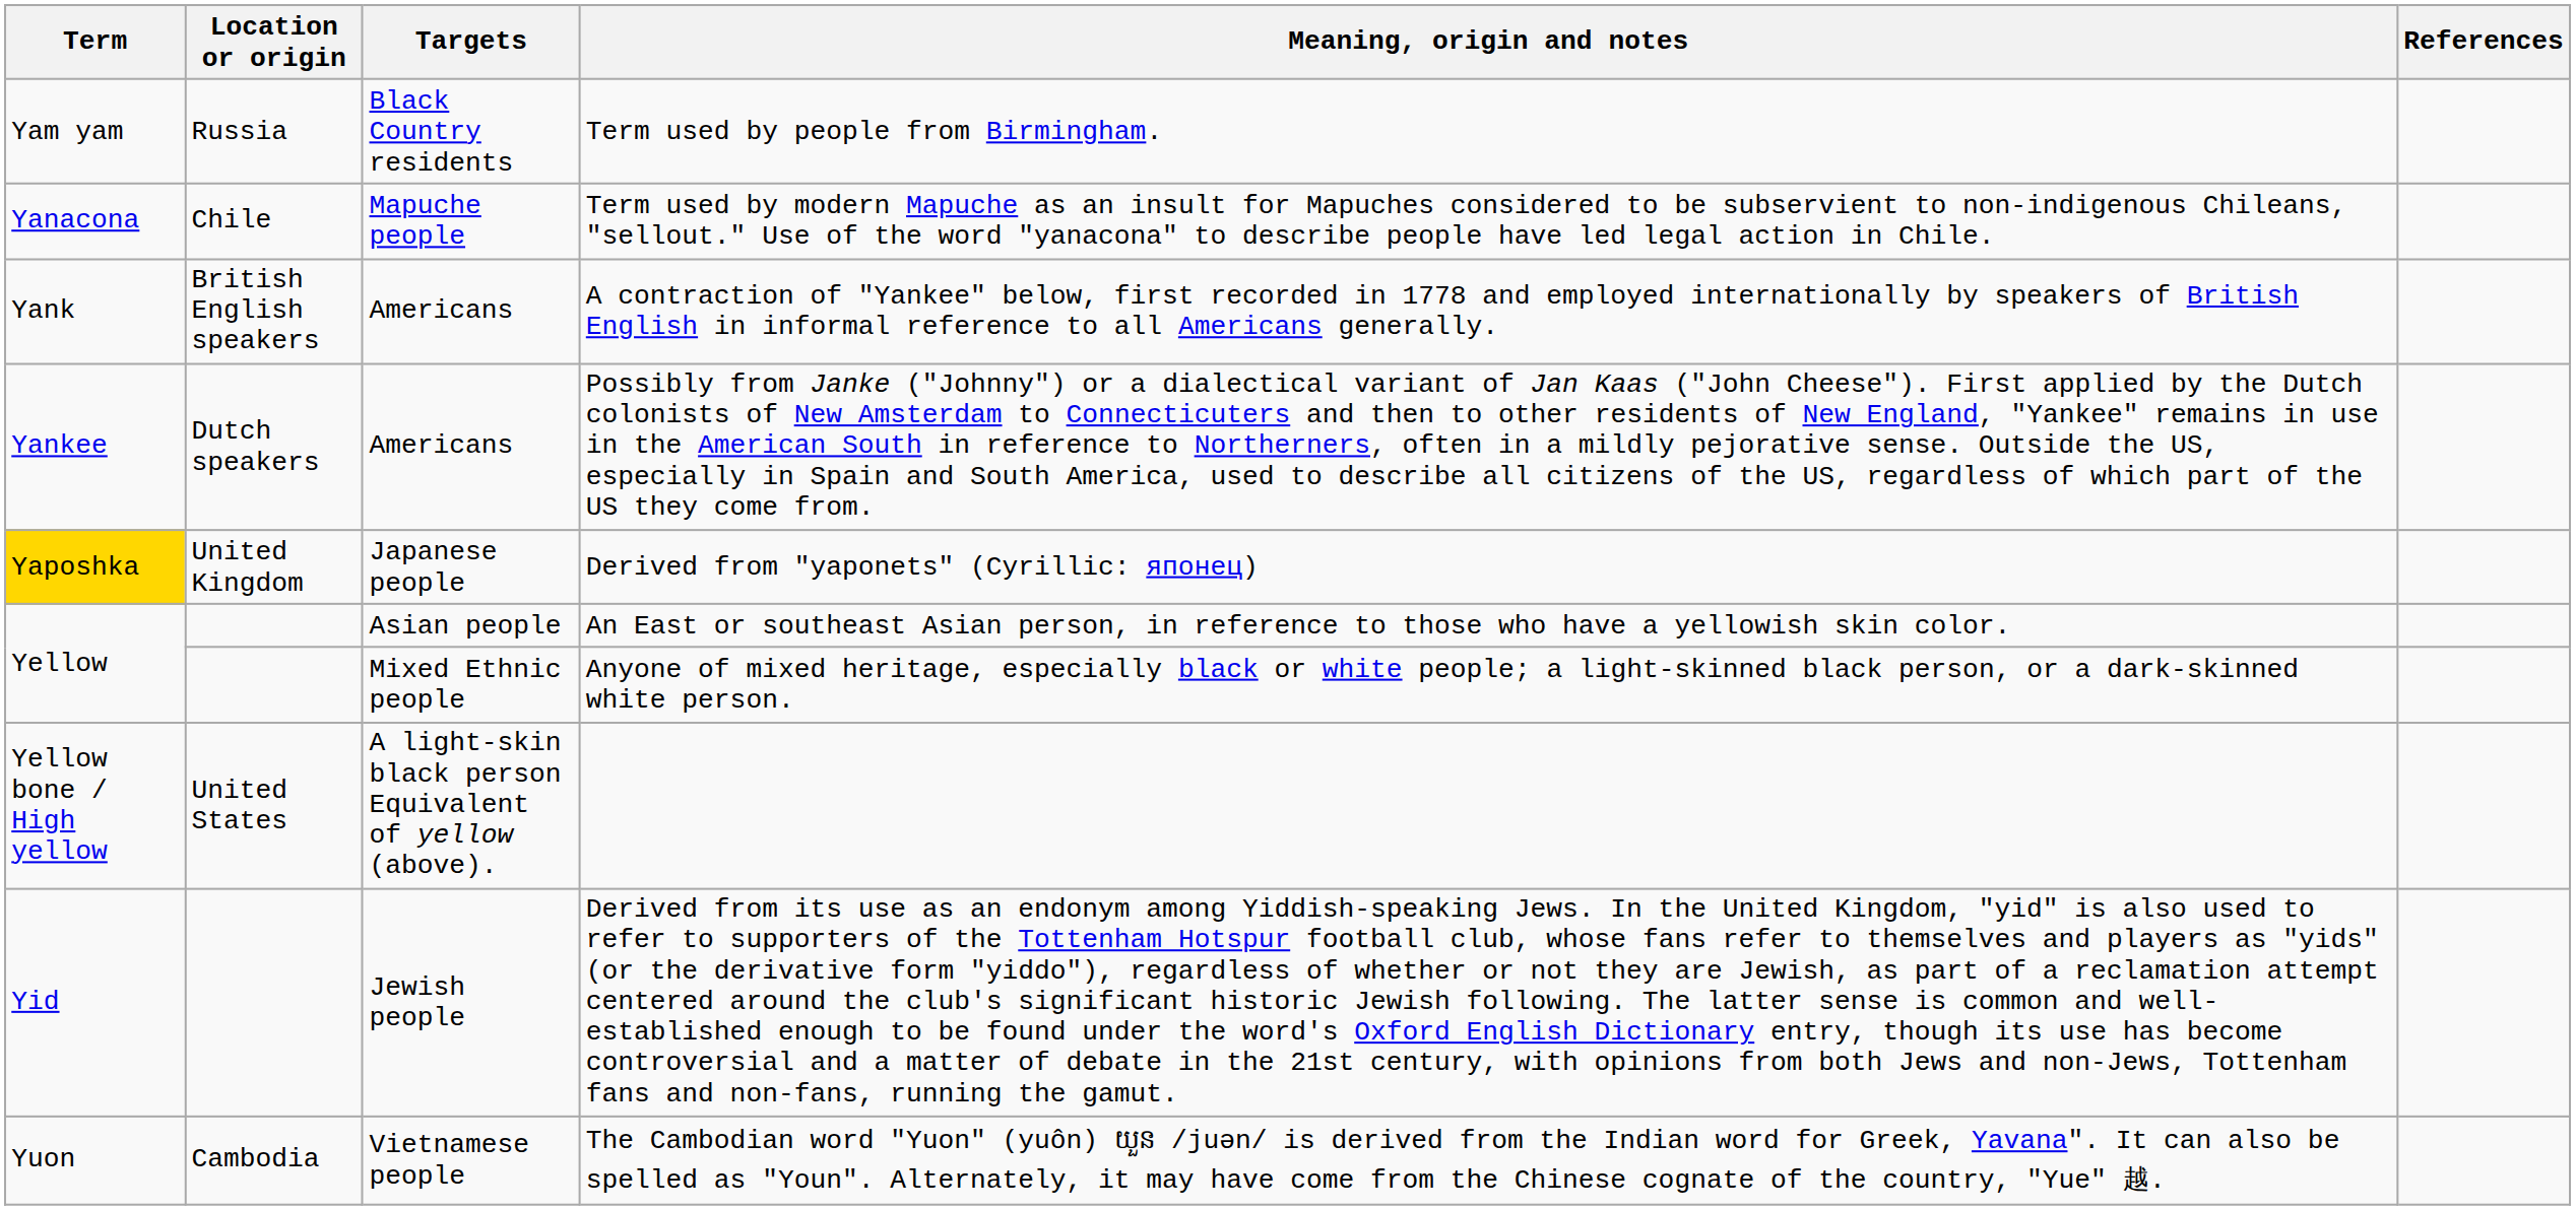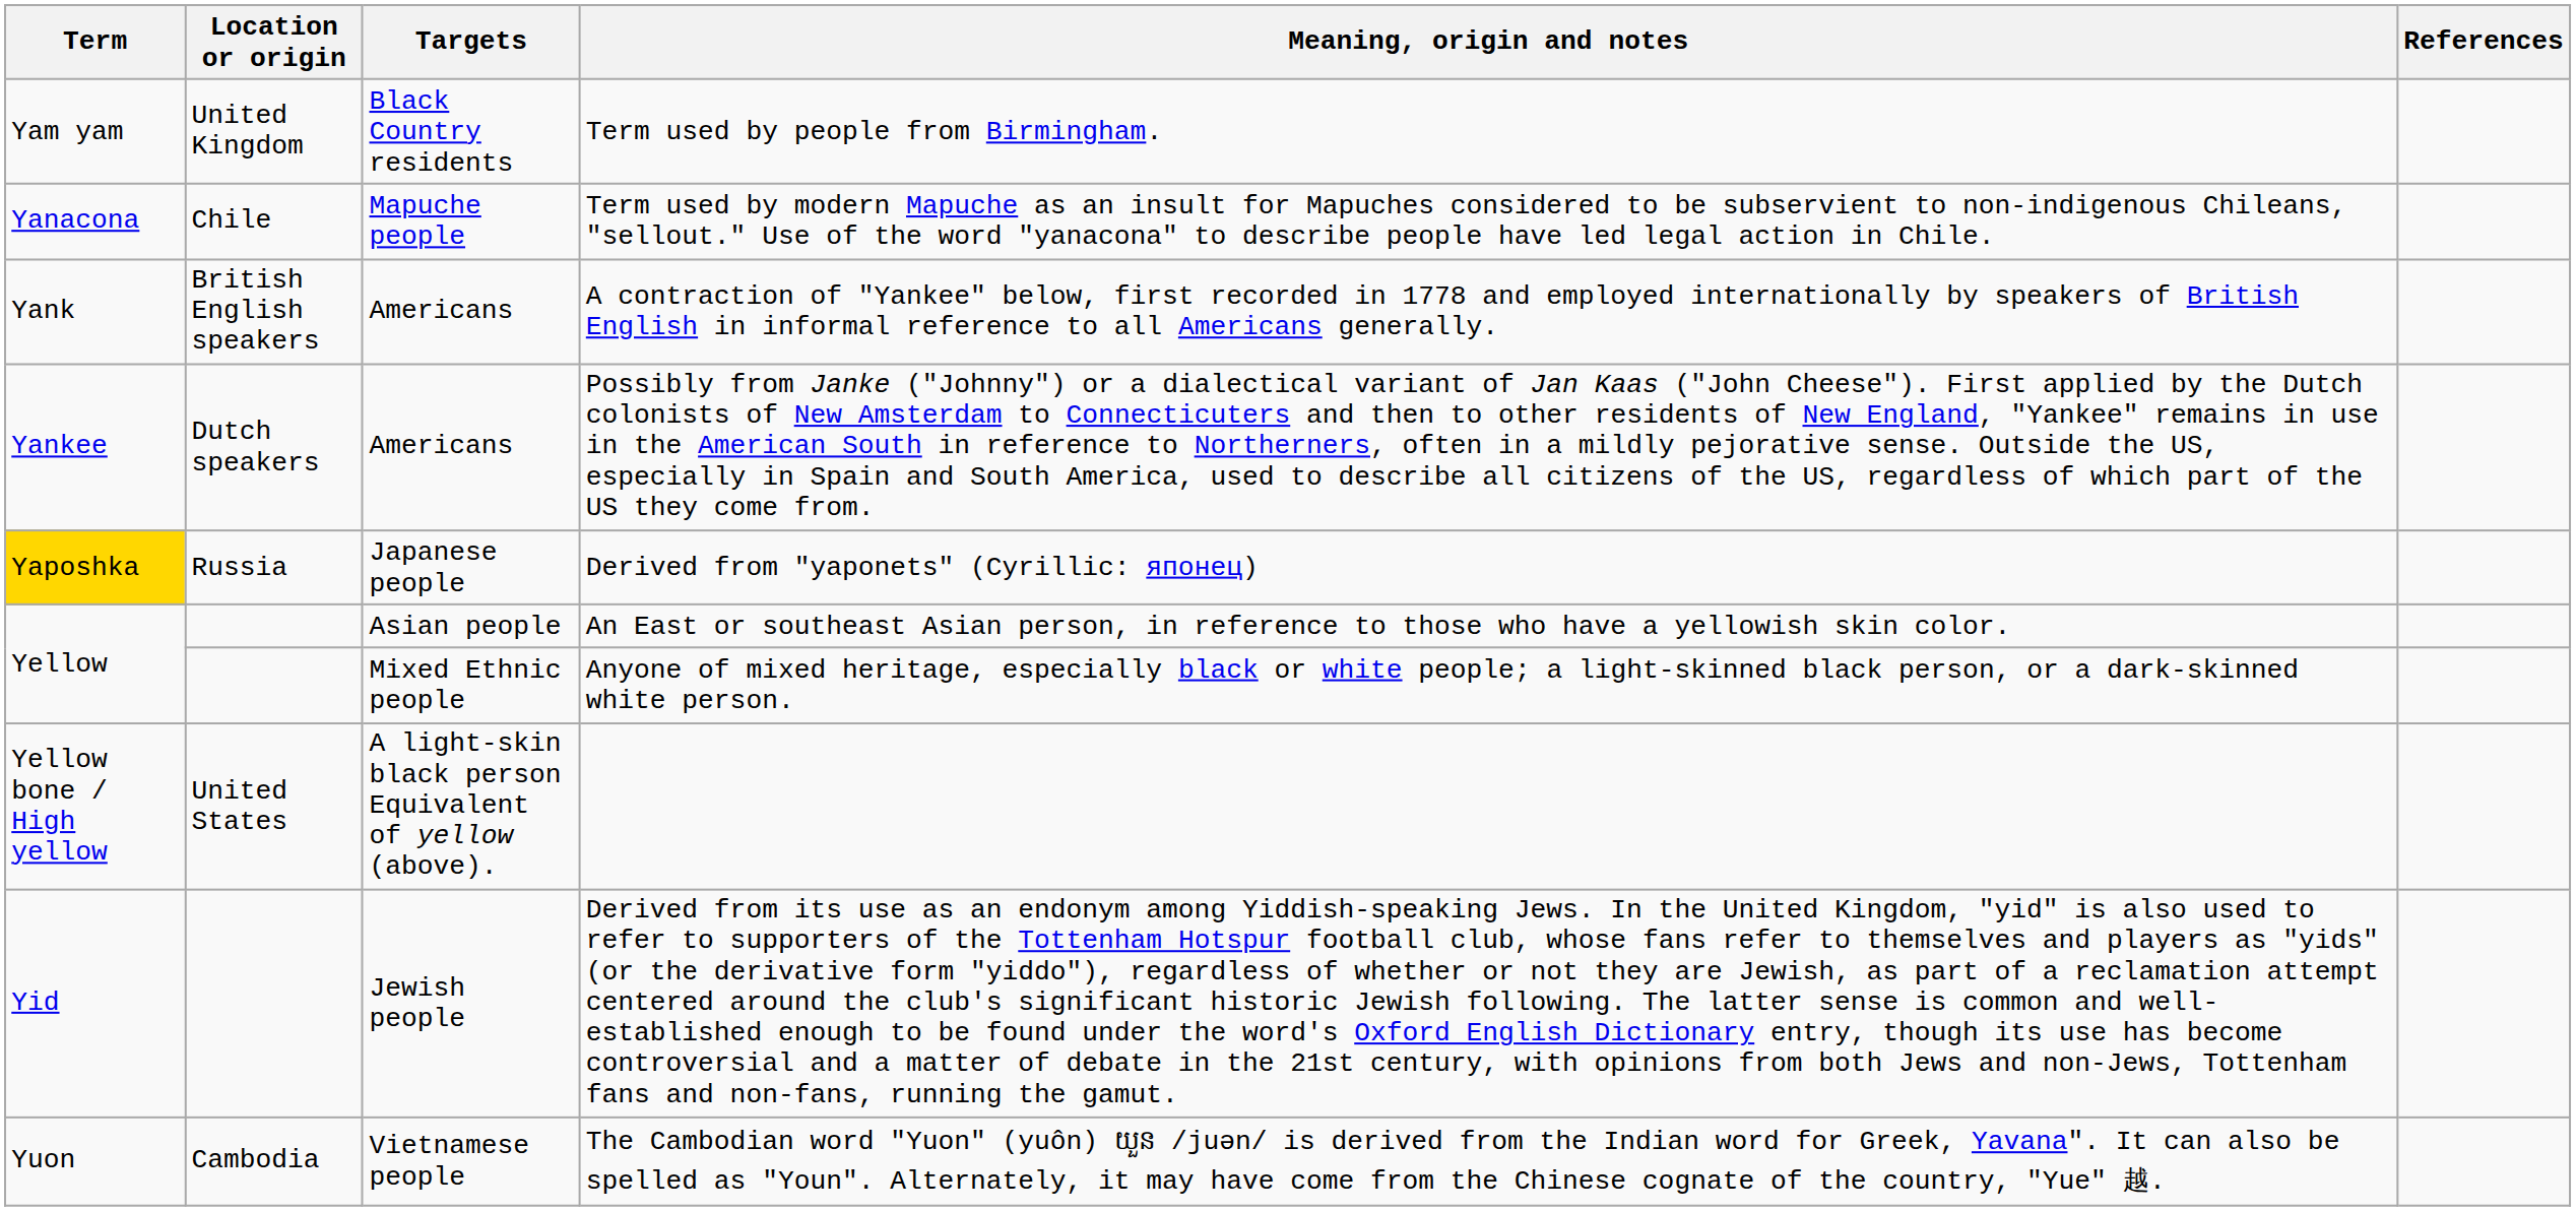Term used by people from Birmingham. | Location or origin: Russia -> United Kingdom
Derived from "yaponets" (Cyrillic: японец) | Location or origin: United Kingdom -> Russia
